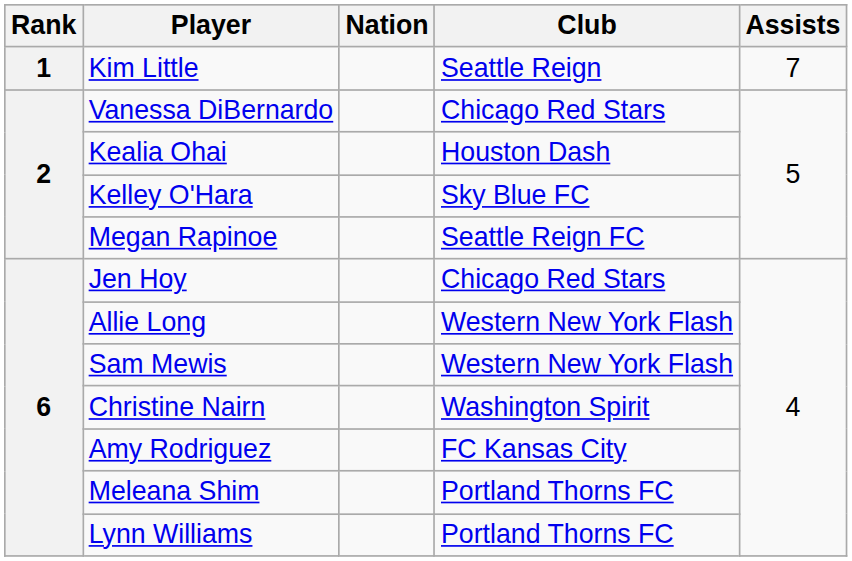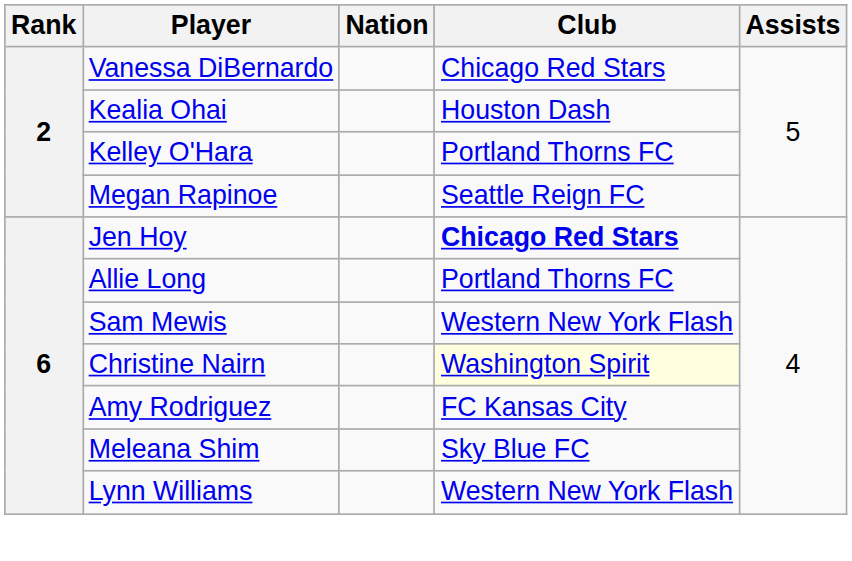- row: 1 | Kim Little | Seattle Reign | 7
Kelley O'Hara | Club: Sky Blue FC -> Portland Thorns FC
Jen Hoy | Club: normal -> bold
Allie Long | Club: Western New York Flash -> Portland Thorns FC
Christine Nairn | Club: no background -> lightyellow background
Meleana Shim | Club: Portland Thorns FC -> Sky Blue FC
Lynn Williams | Club: Portland Thorns FC -> Western New York Flash
